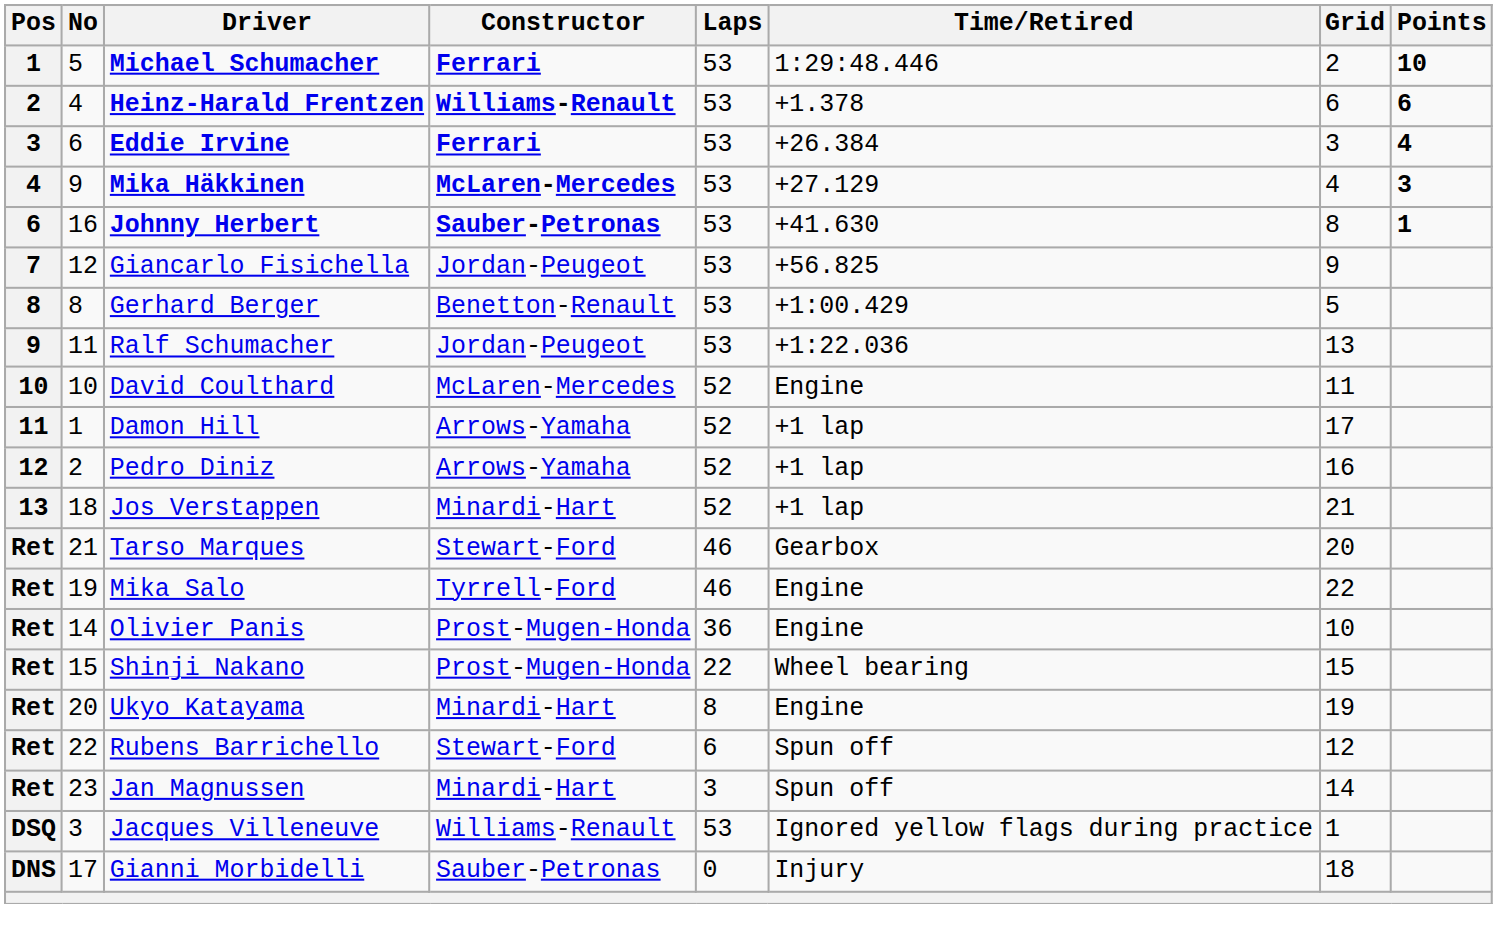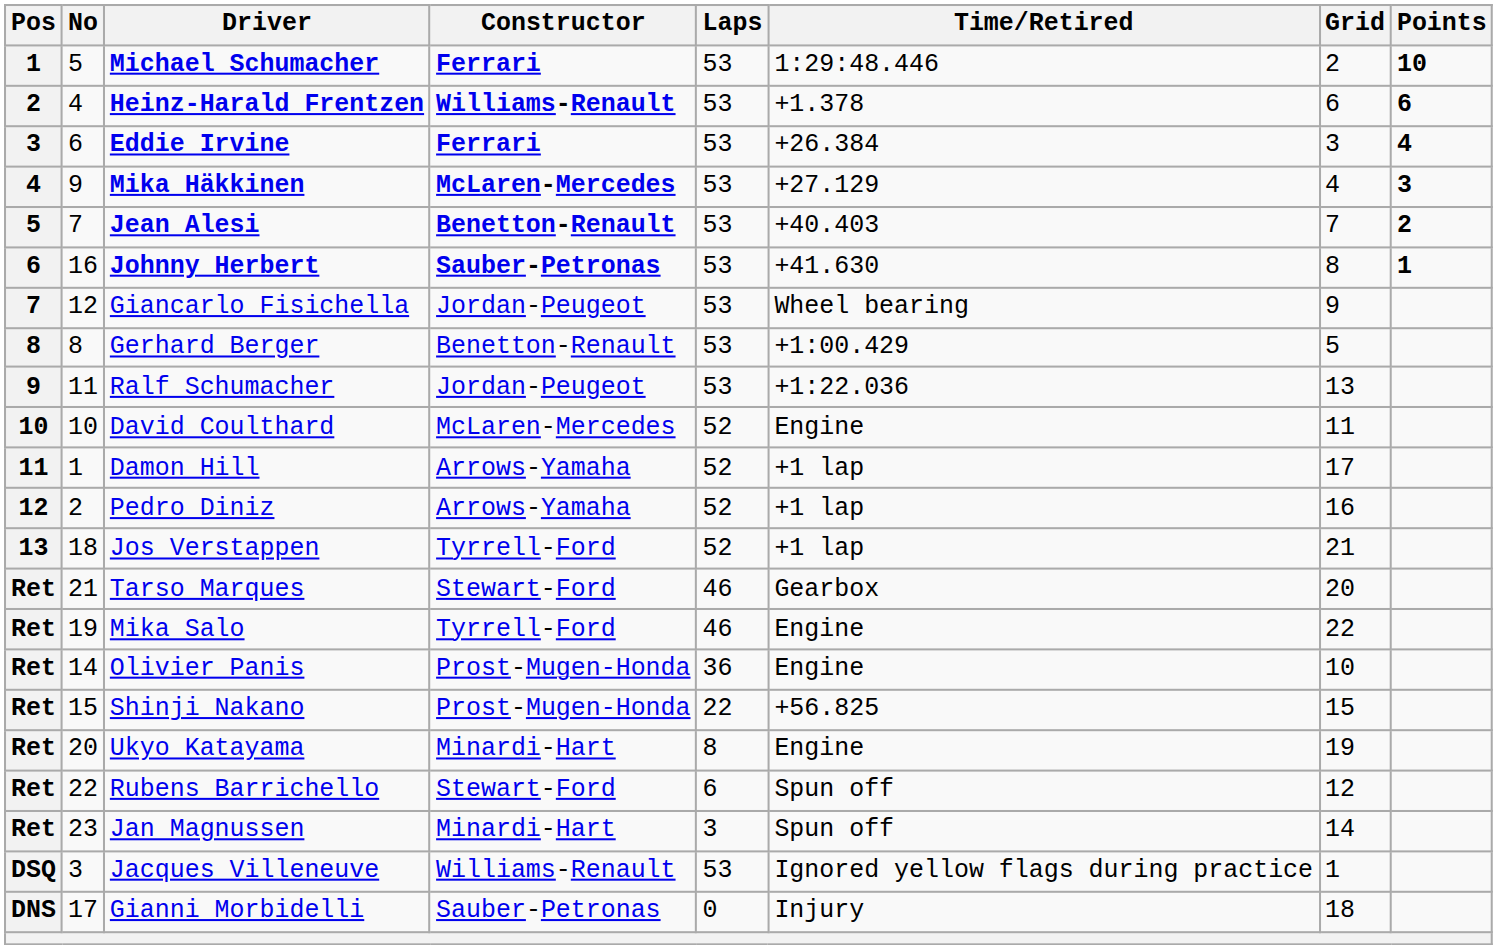+ row: 5 | 7 | Jean Alesi | Benetton-Renault | 53 | +40.403 | 7 | 2
Giancarlo Fisichella | Time/Retired: +56.825 -> Wheel bearing
Jos Verstappen | Constructor: Minardi-Hart -> Tyrrell-Ford
Shinji Nakano | Time/Retired: Wheel bearing -> +56.825
